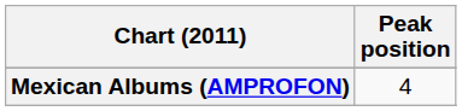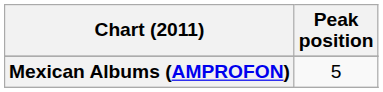Mexican Albums (AMPROFON) | Peak position: 4 -> 5
